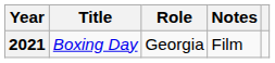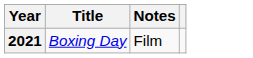- column: Role | Georgia
